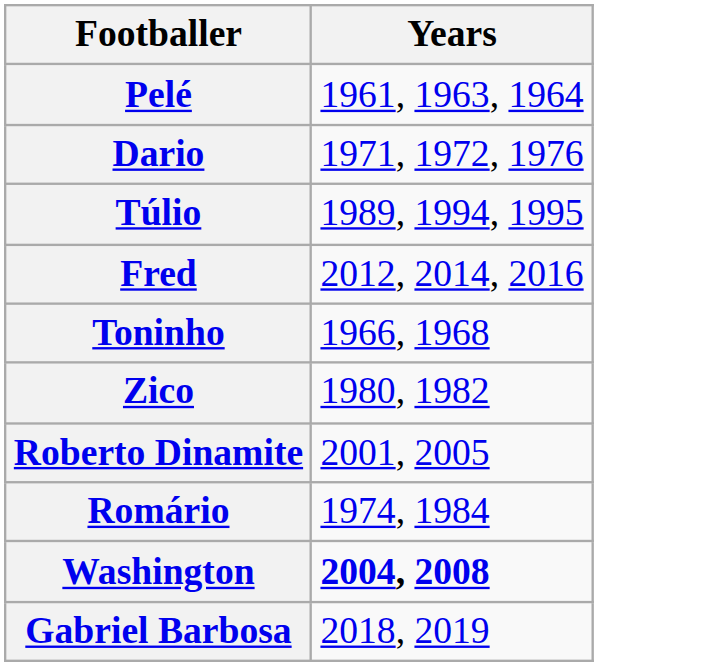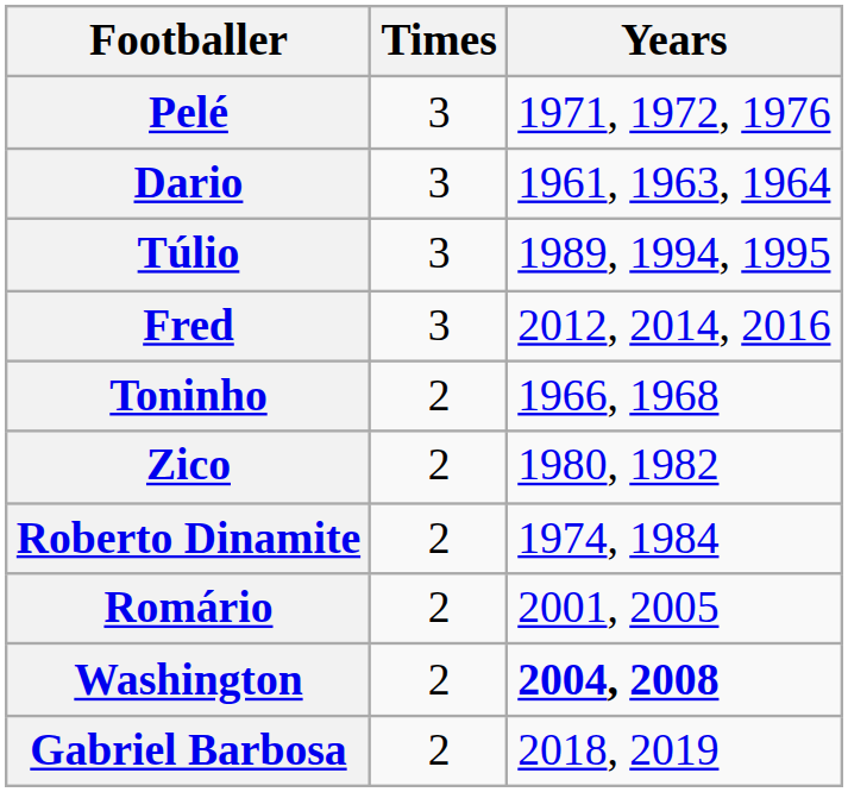+ column: Times | 3 | 3 | 3 | 3 | 2 | 2 | 2 | 2 | 2 | 2
Pelé | Years: 1961, 1963, 1964 -> 1971, 1972, 1976
Dario | Years: 1971, 1972, 1976 -> 1961, 1963, 1964
Roberto Dinamite | Years: 2001, 2005 -> 1974, 1984
Romário | Years: 1974, 1984 -> 2001, 2005
